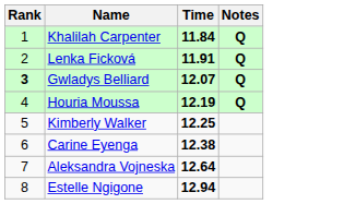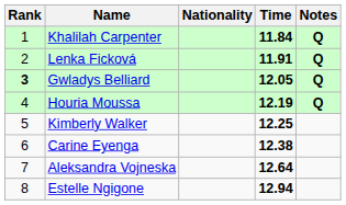+ column: Nationality
Gwladys Belliard | Time: 12.07 -> 12.05
